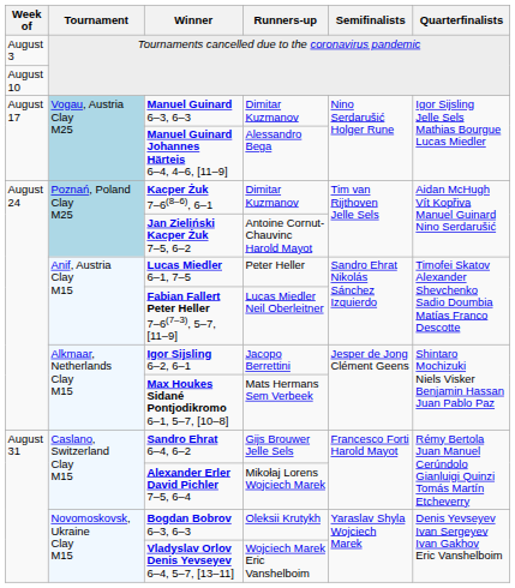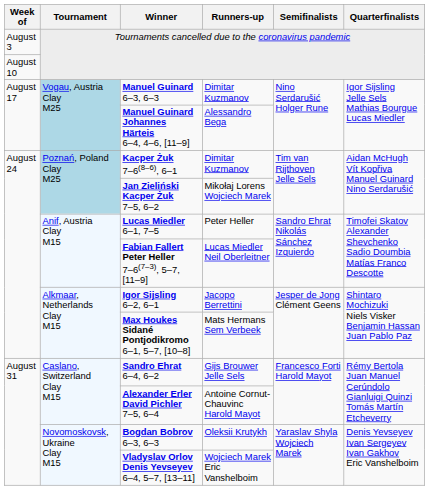Jan Zieliński Kacper Żuk 7–5, 6–2 | Runners-up: Antoine Cornut-Chauvinc Harold Mayot -> Mikołaj Lorens Wojciech Marek
Alexander Erler David Pichler 7–5, 6–4 | Runners-up: Mikołaj Lorens Wojciech Marek -> Antoine Cornut-Chauvinc Harold Mayot
